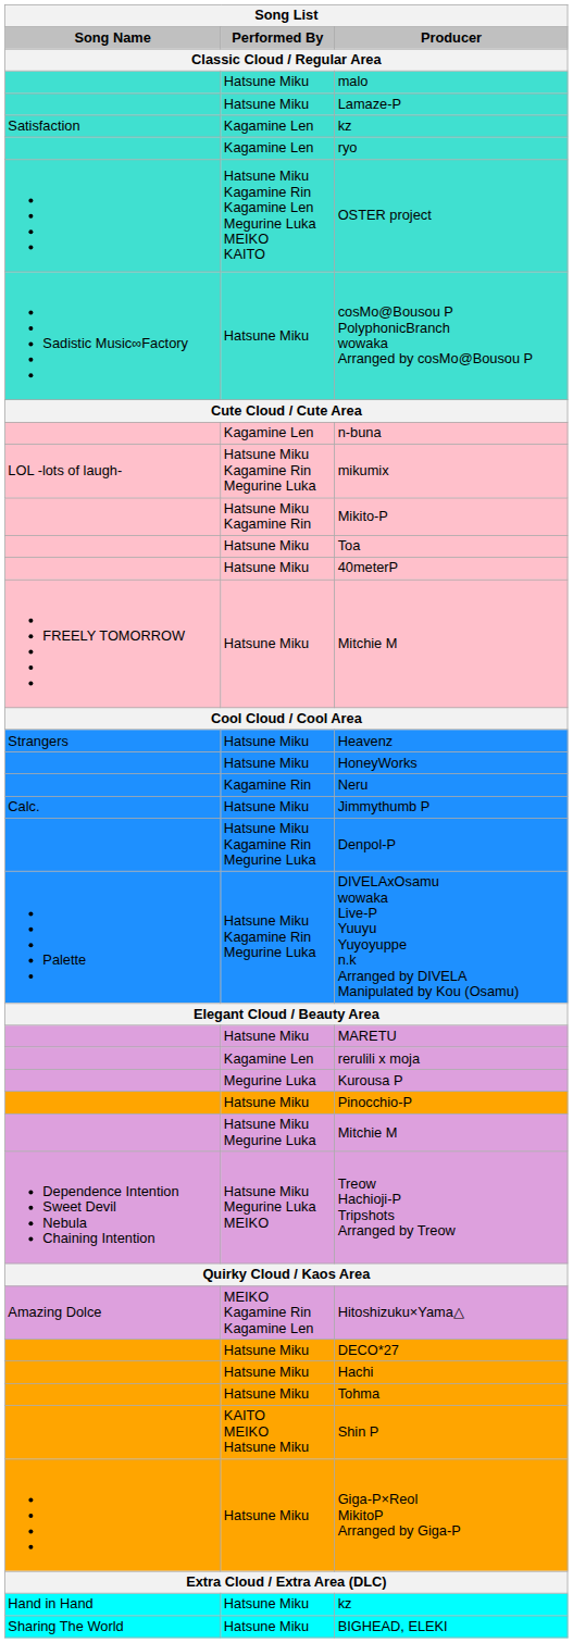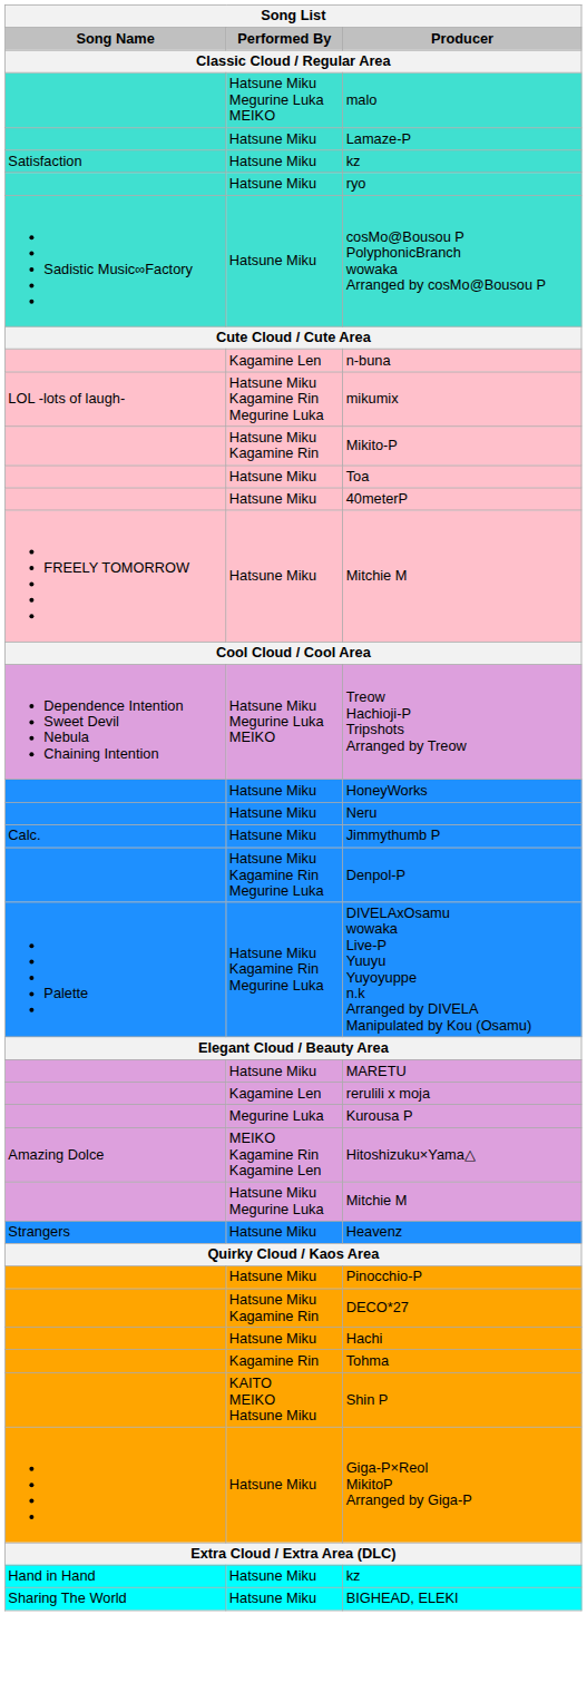malo | Performed By: Hatsune Miku -> Hatsune Miku Megurine Luka MEIKO
Satisfaction / kz | Performed By: Kagamine Len -> Hatsune Miku
ryo | Performed By: Kagamine Len -> Hatsune Miku
- row: Hatsune Miku Kagamine Rin Kagamine Len Megurine Luka MEIKO KAITO | OSTER project
rows swapped: Heavenz <-> Treow Hachioji-P Tripshots Arranged by Treow
Neru | Performed By: Kagamine Rin -> Hatsune Miku
rows swapped: Hitoshizuku×Yama△ <-> Pinocchio-P
DECO*27 | Performed By: Hatsune Miku -> Hatsune Miku Kagamine Rin
Tohma | Performed By: Hatsune Miku -> Kagamine Rin
